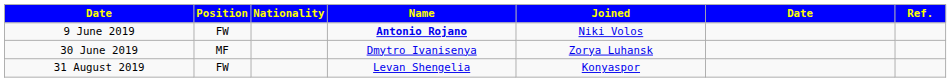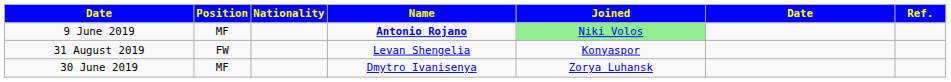9 June 2019 | Position: FW -> MF
9 June 2019 | Joined: no background -> lightgreen background
rows swapped: 30 June 2019 <-> 31 August 2019
